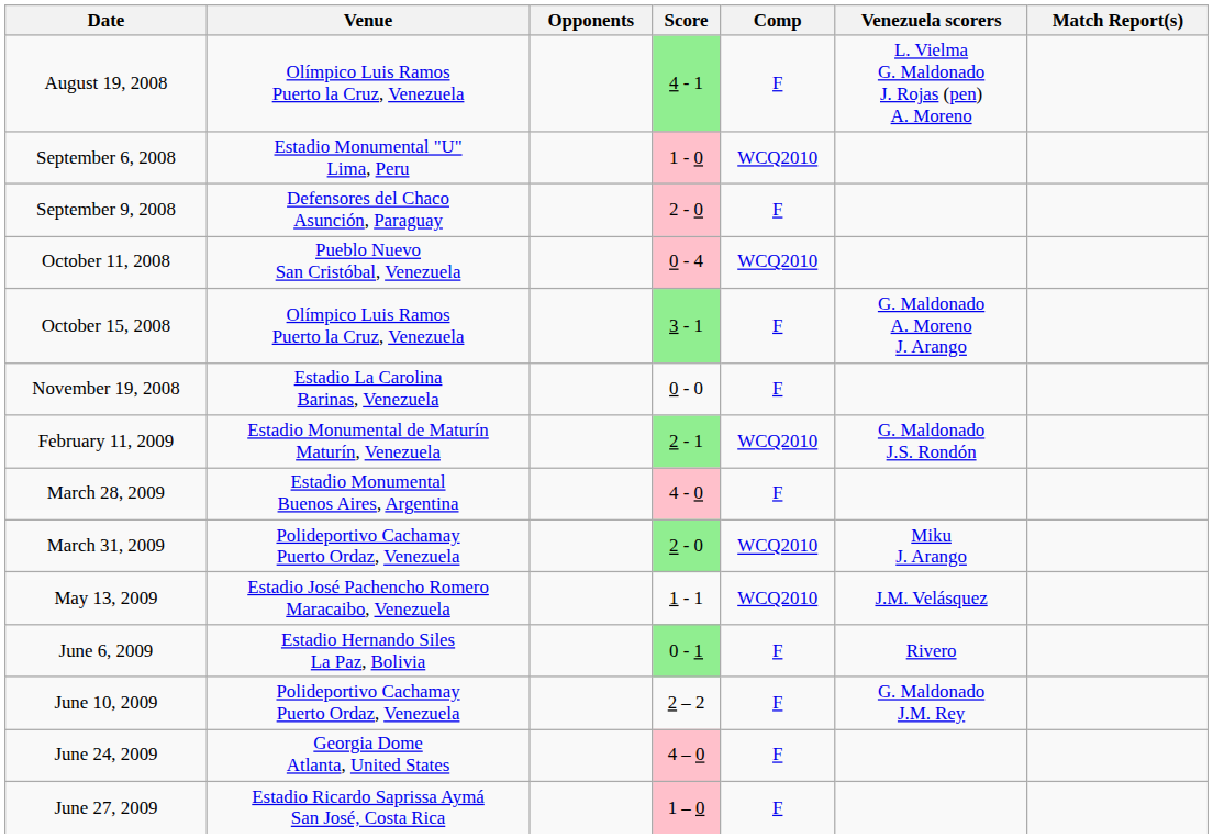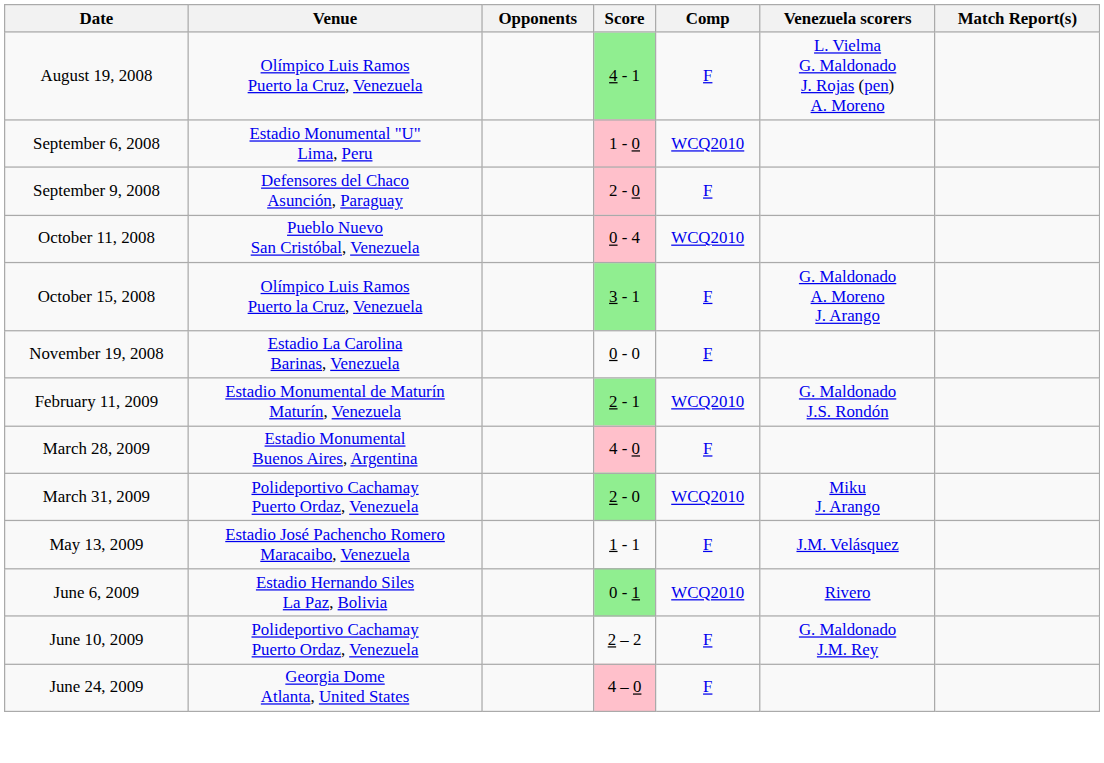May 13, 2009 | Comp: WCQ2010 -> F
June 6, 2009 | Comp: F -> WCQ2010
- row: June 27, 2009 | Estadio Ricardo Saprissa Aymá San José, Costa Rica | 1 – 0 | F
